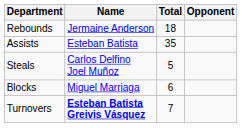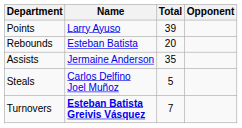+ row: Points | Larry Ayuso | 39
Rebounds | Name: Jermaine Anderson -> Esteban Batista
Rebounds | Total: 18 -> 20
Assists | Name: Esteban Batista -> Jermaine Anderson
- row: Blocks | Miguel Marriaga | 6
